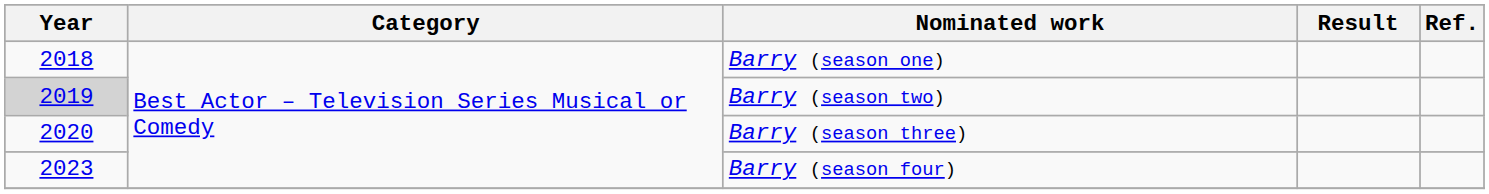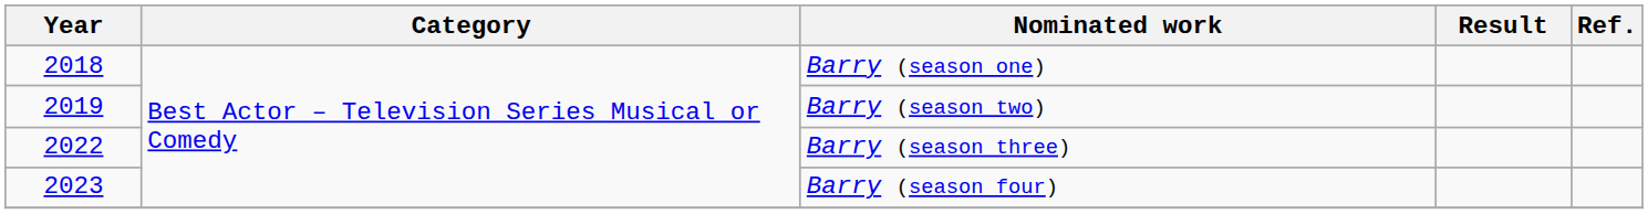Barry (season two) | Year: lightgrey background -> no background
Barry (season three) | Year: 2020 -> 2022
